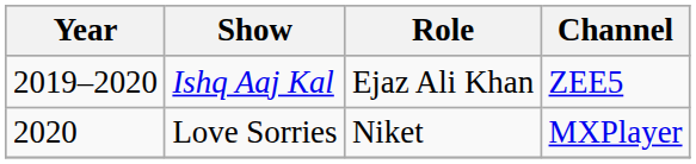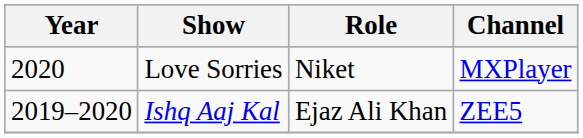rows swapped: Ishq Aaj Kal <-> Love Sorries
